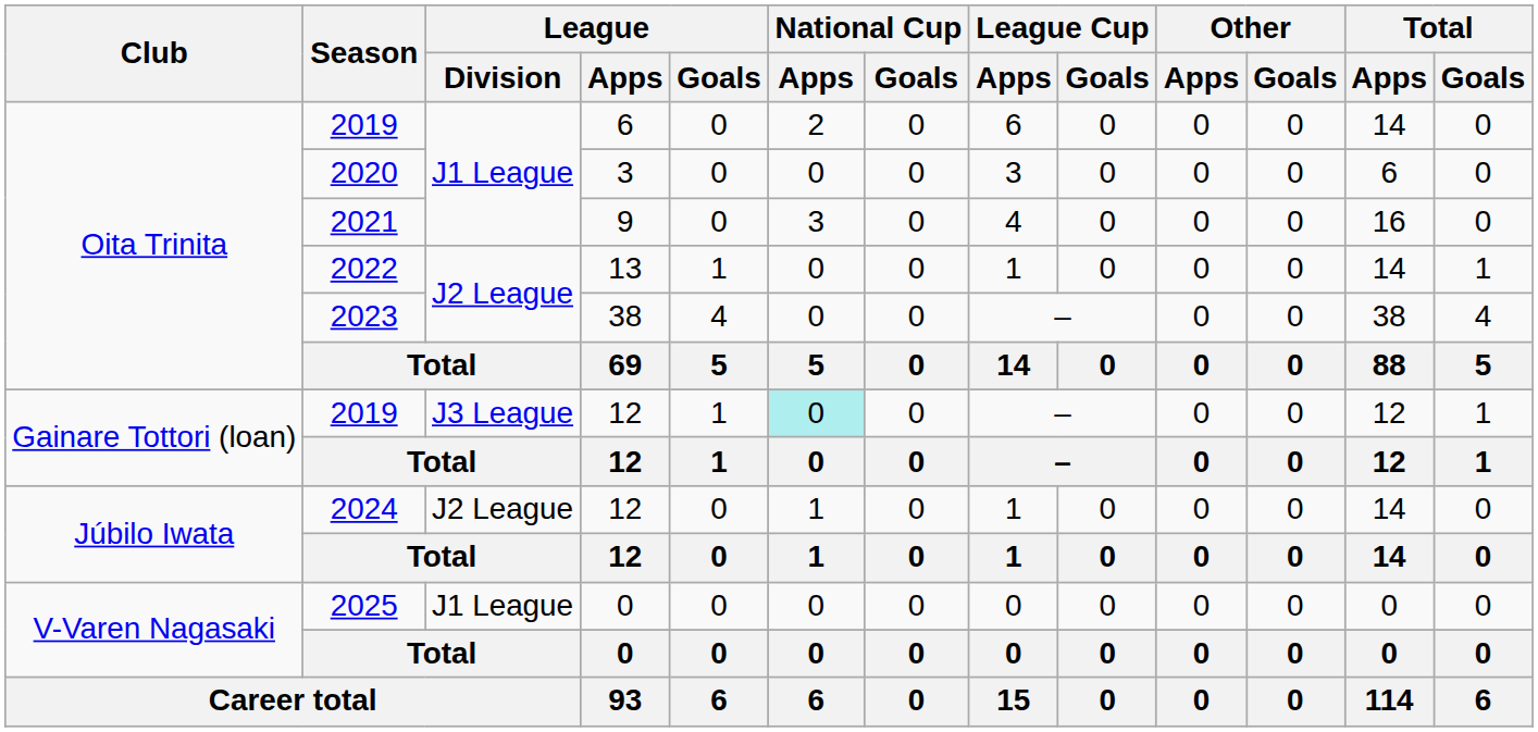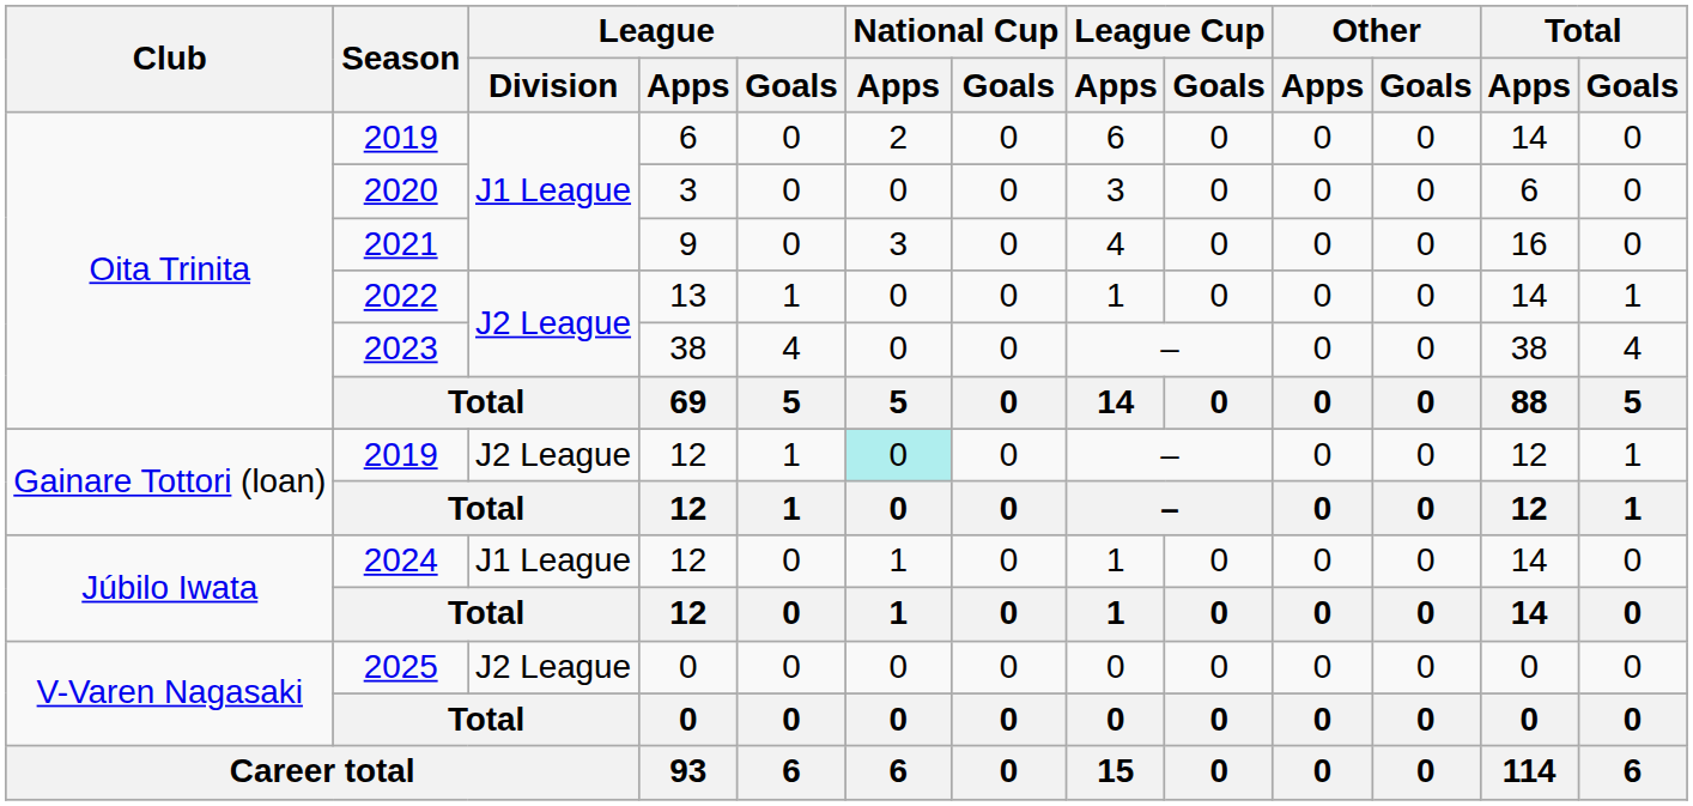2019 / 12 | League / Division: J3 League -> J2 League
2024 | League / Division: J2 League -> J1 League
2025 | League / Division: J1 League -> J2 League
